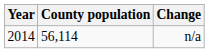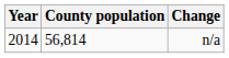n/a | County population: 56,114 -> 56,814
